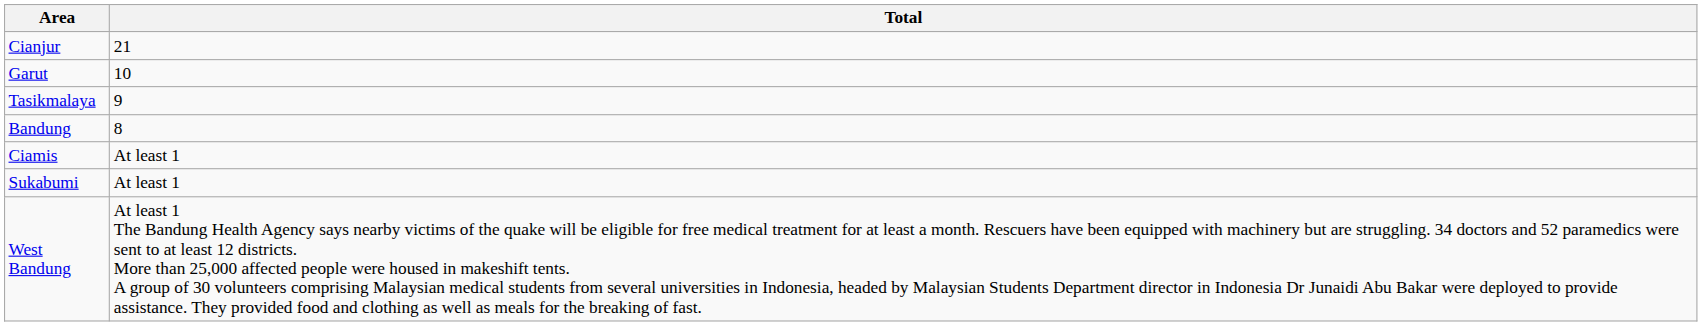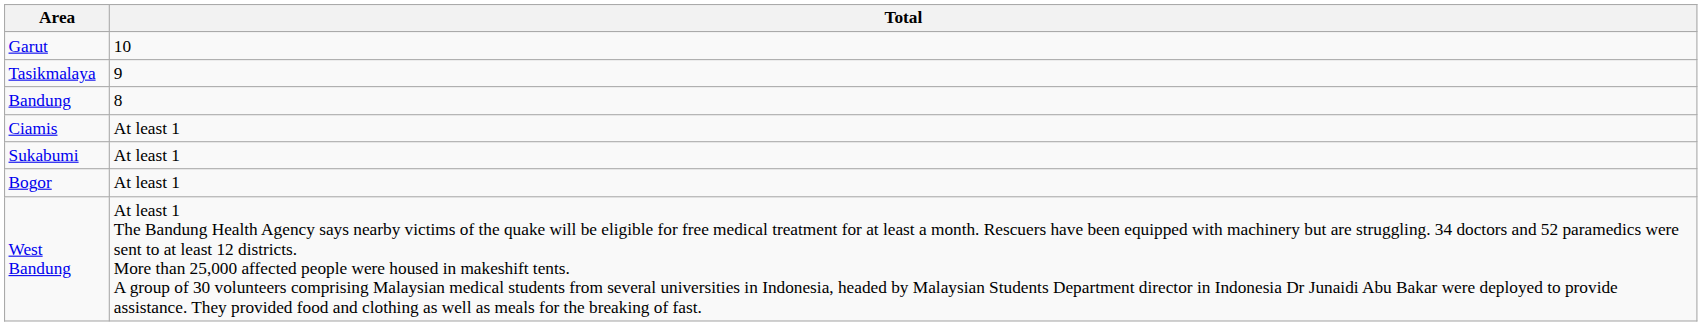- row: Cianjur | 21
+ row: Bogor | At least 1
